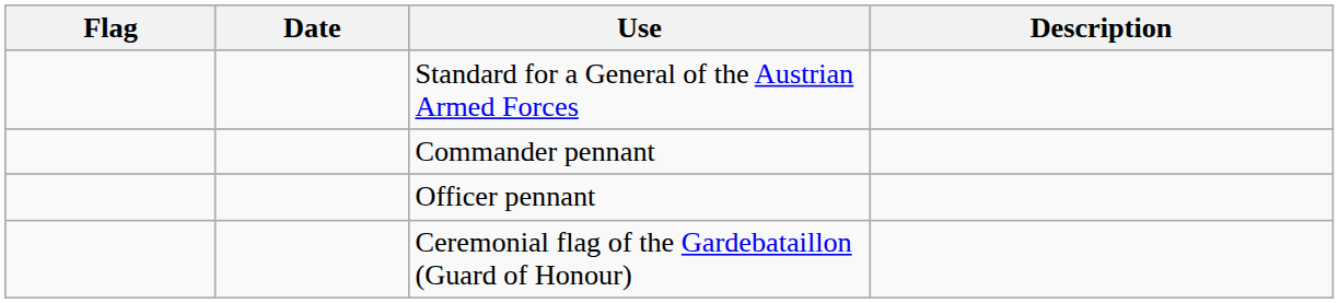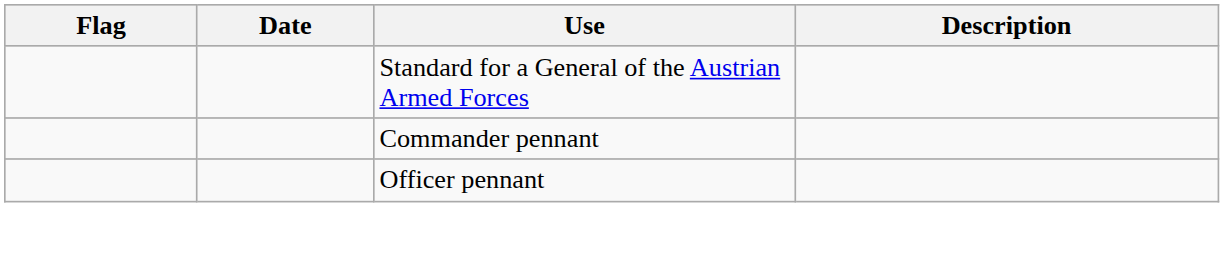- row: Ceremonial flag of the Gardebataillon (Guard of Honour)
